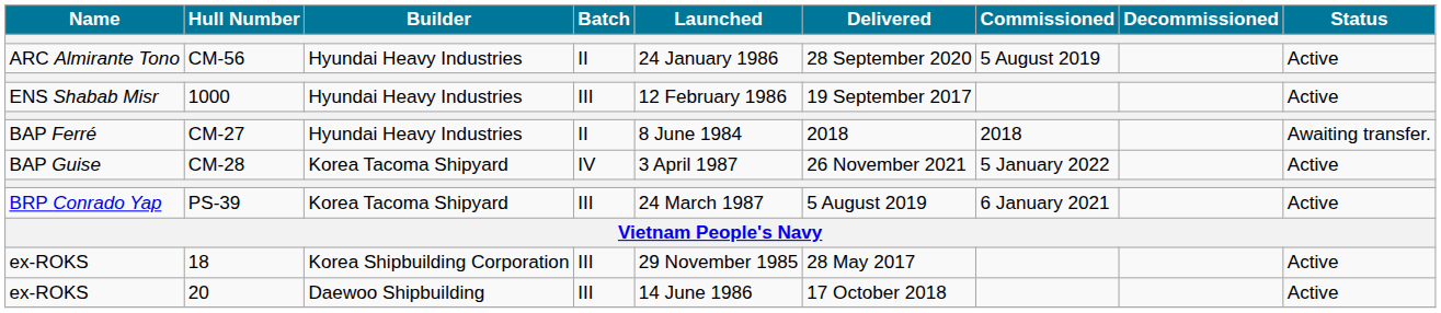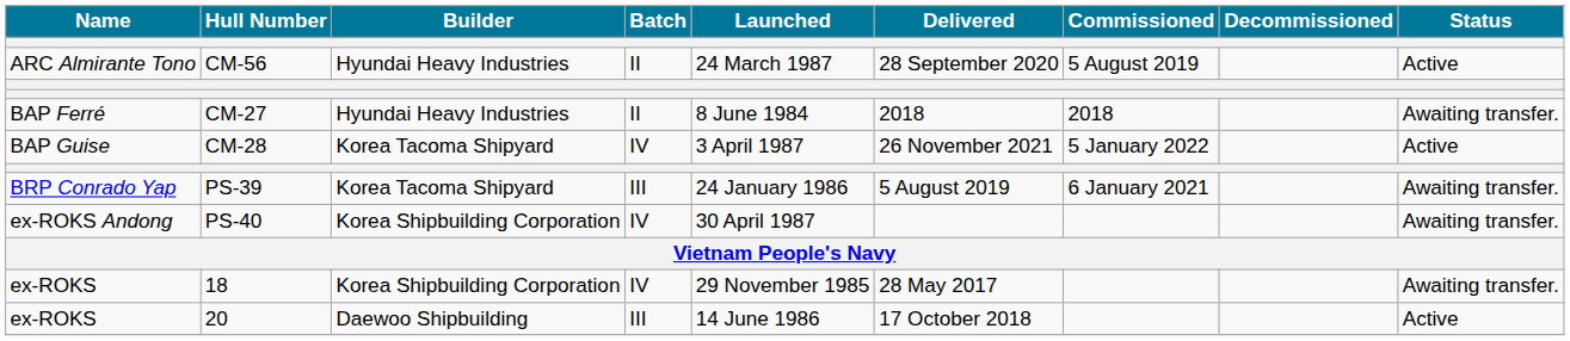CM-56 | Launched: 24 January 1986 -> 24 March 1987
- row: ENS Shabab Misr | 1000 | Hyundai Heavy Industries | III | 12 February 1986 | 19 September 2017 | Active
PS-39 | Launched: 24 March 1987 -> 24 January 1986
PS-39 | Status: Active -> Awaiting transfer.
+ row: ex-ROKS Andong | PS-40 | Korea Shipbuilding Corporation | IV | 30 April 1987 | Awaiting transfer.
18 | Batch: III -> IV
18 | Status: Active -> Awaiting transfer.
